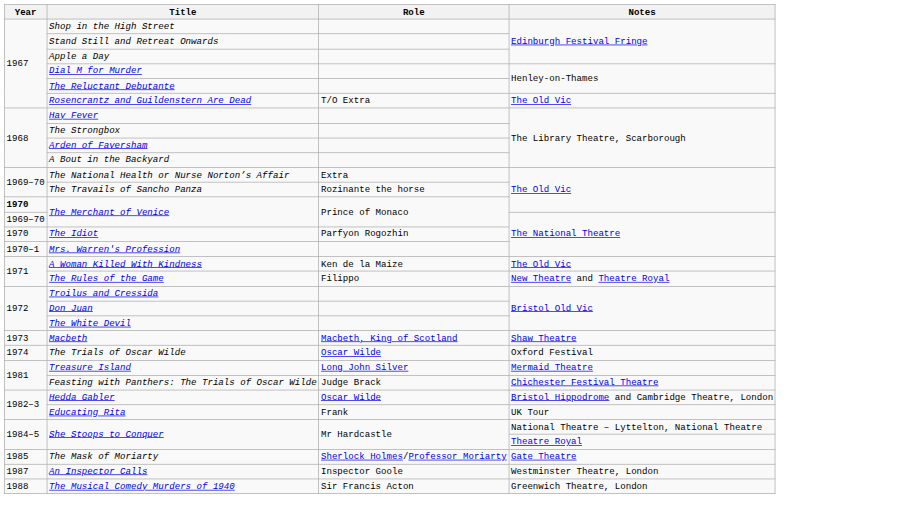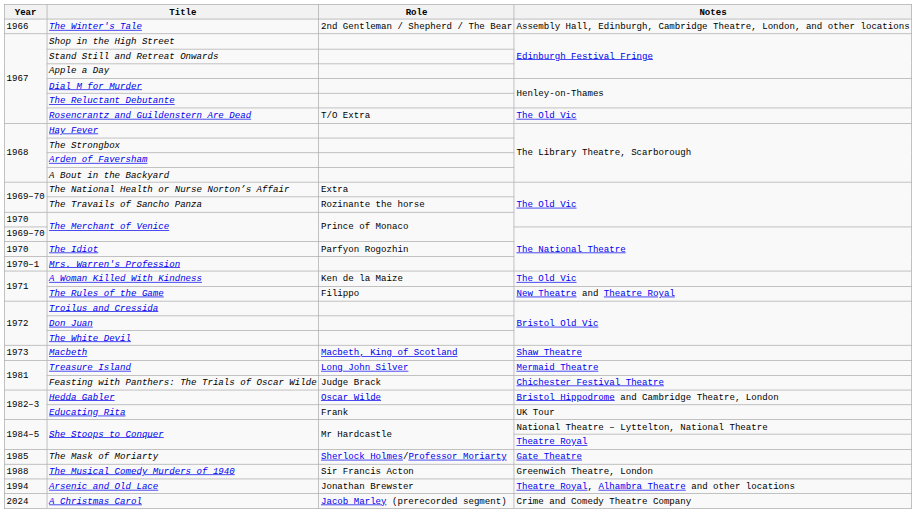+ row: 1966 | The Winter's Tale | 2nd Gentleman / Shepherd / The Bear | Assembly Hall, Edinburgh, Cambridge Theatre, London, and other locations
The Merchant of Venice / The Old Vic | Year: bold -> normal
- row: 1974 | The Trials of Oscar Wilde | Oscar Wilde | Oxford Festival
- row: 1987 | An Inspector Calls | Inspector Goole | Westminster Theatre, London
+ row: 1994 | Arsenic and Old Lace | Jonathan Brewster | Theatre Royal, Alhambra Theatre and other locations
+ row: 2024 | A Christmas Carol | Jacob Marley (prerecorded segment) | Crime and Comedy Theatre Company
